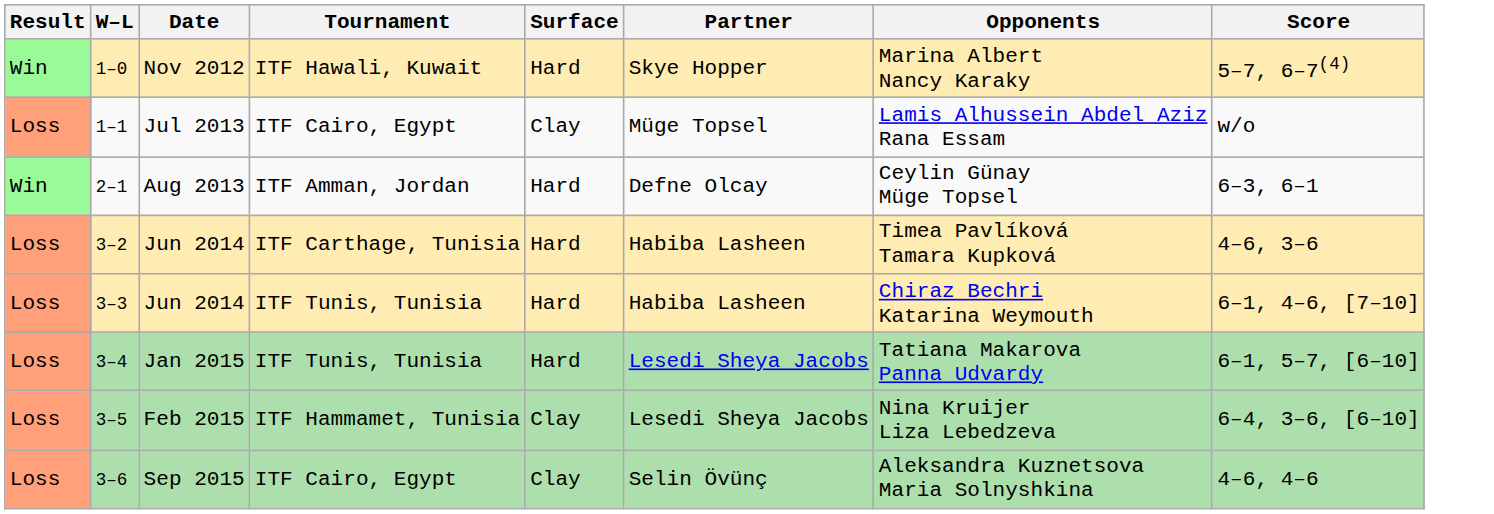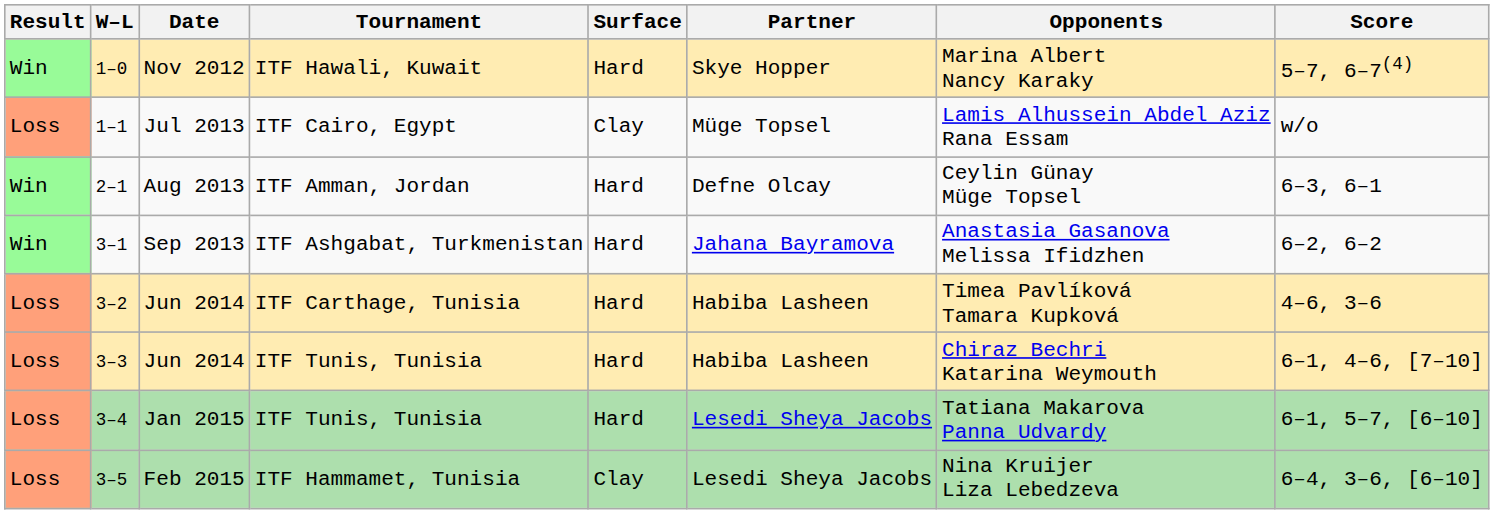+ row: Win | 3–1 | Sep 2013 | ITF Ashgabat, Turkmenistan | Hard | Jahana Bayramova | Anastasia Gasanova Melissa Ifidzhen | 6–2, 6–2
- row: Loss | 3–6 | Sep 2015 | ITF Cairo, Egypt | Clay | Selin Övünç | Aleksandra Kuznetsova Maria Solnyshkina | 4–6, 4–6
